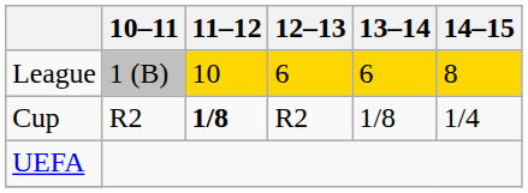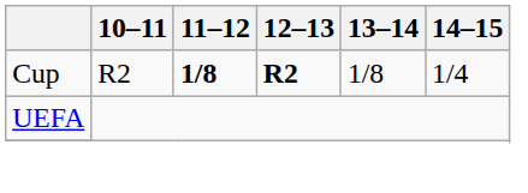- row: League | 1 (B) | 10 | 6 | 6 | 8
Cup | 12–13: normal -> bold
